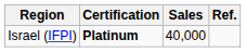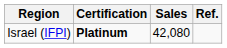Israel (IFPI) | Sales: 40,000 -> 42,080
